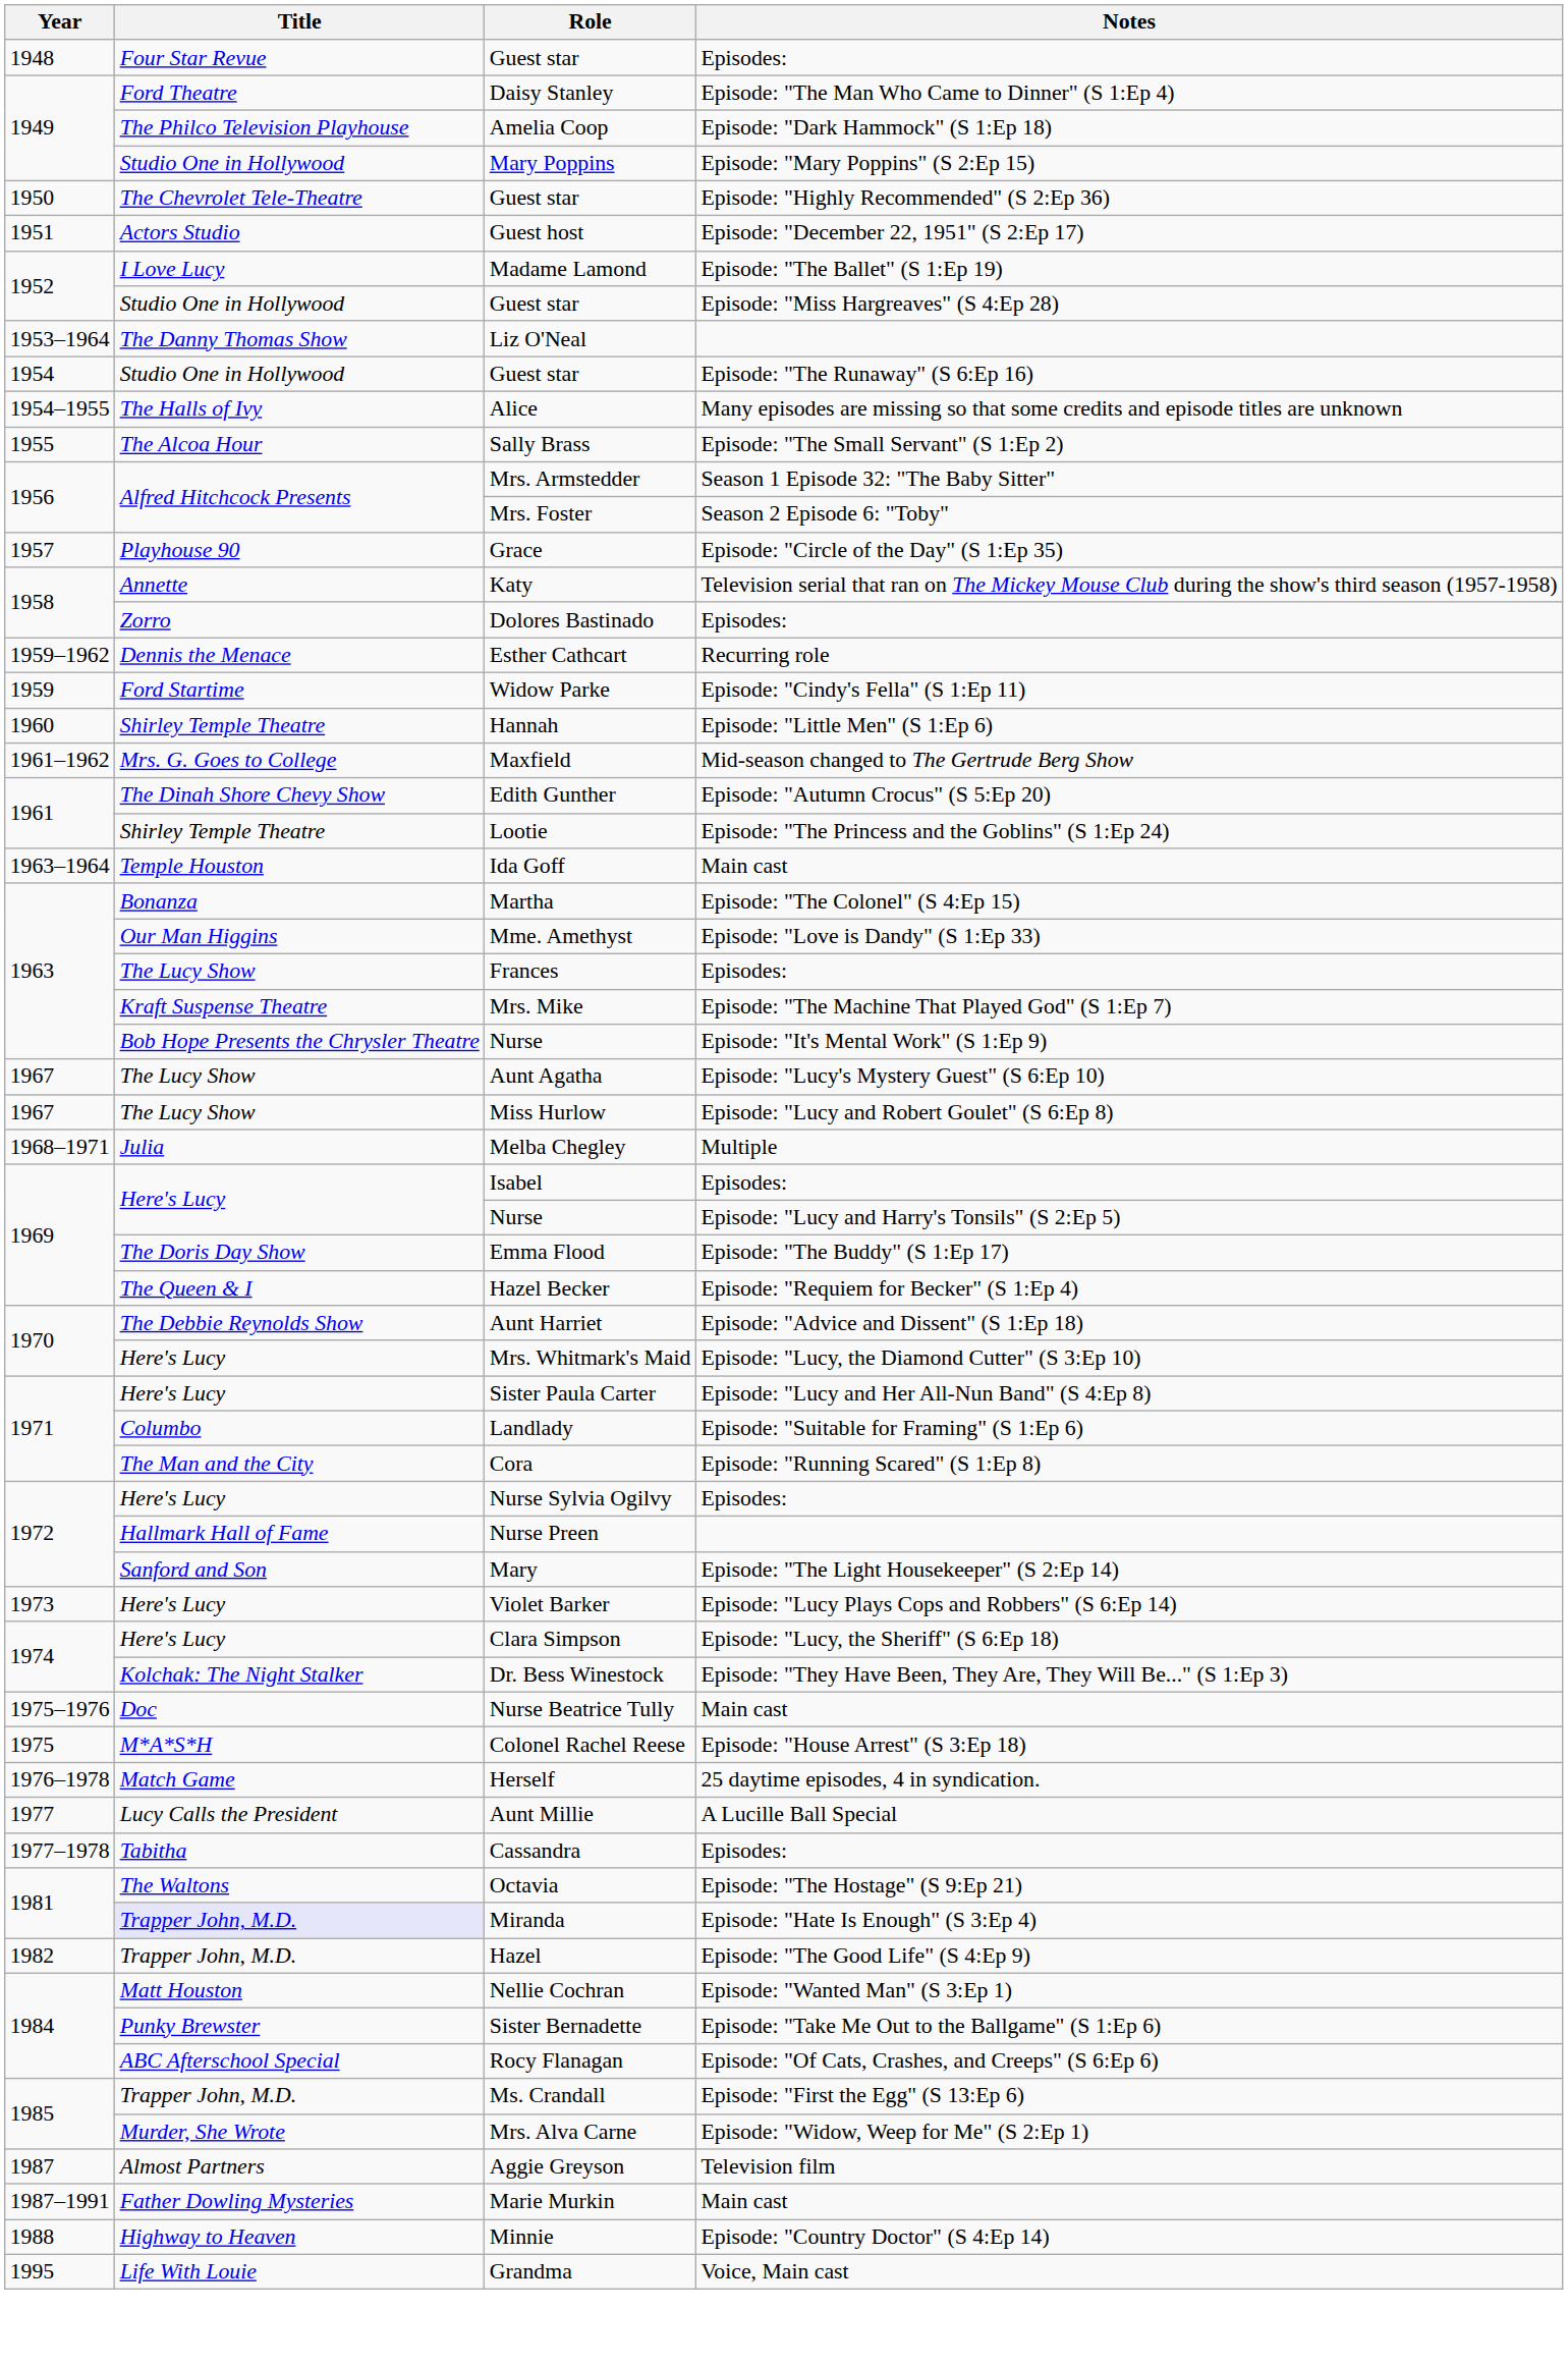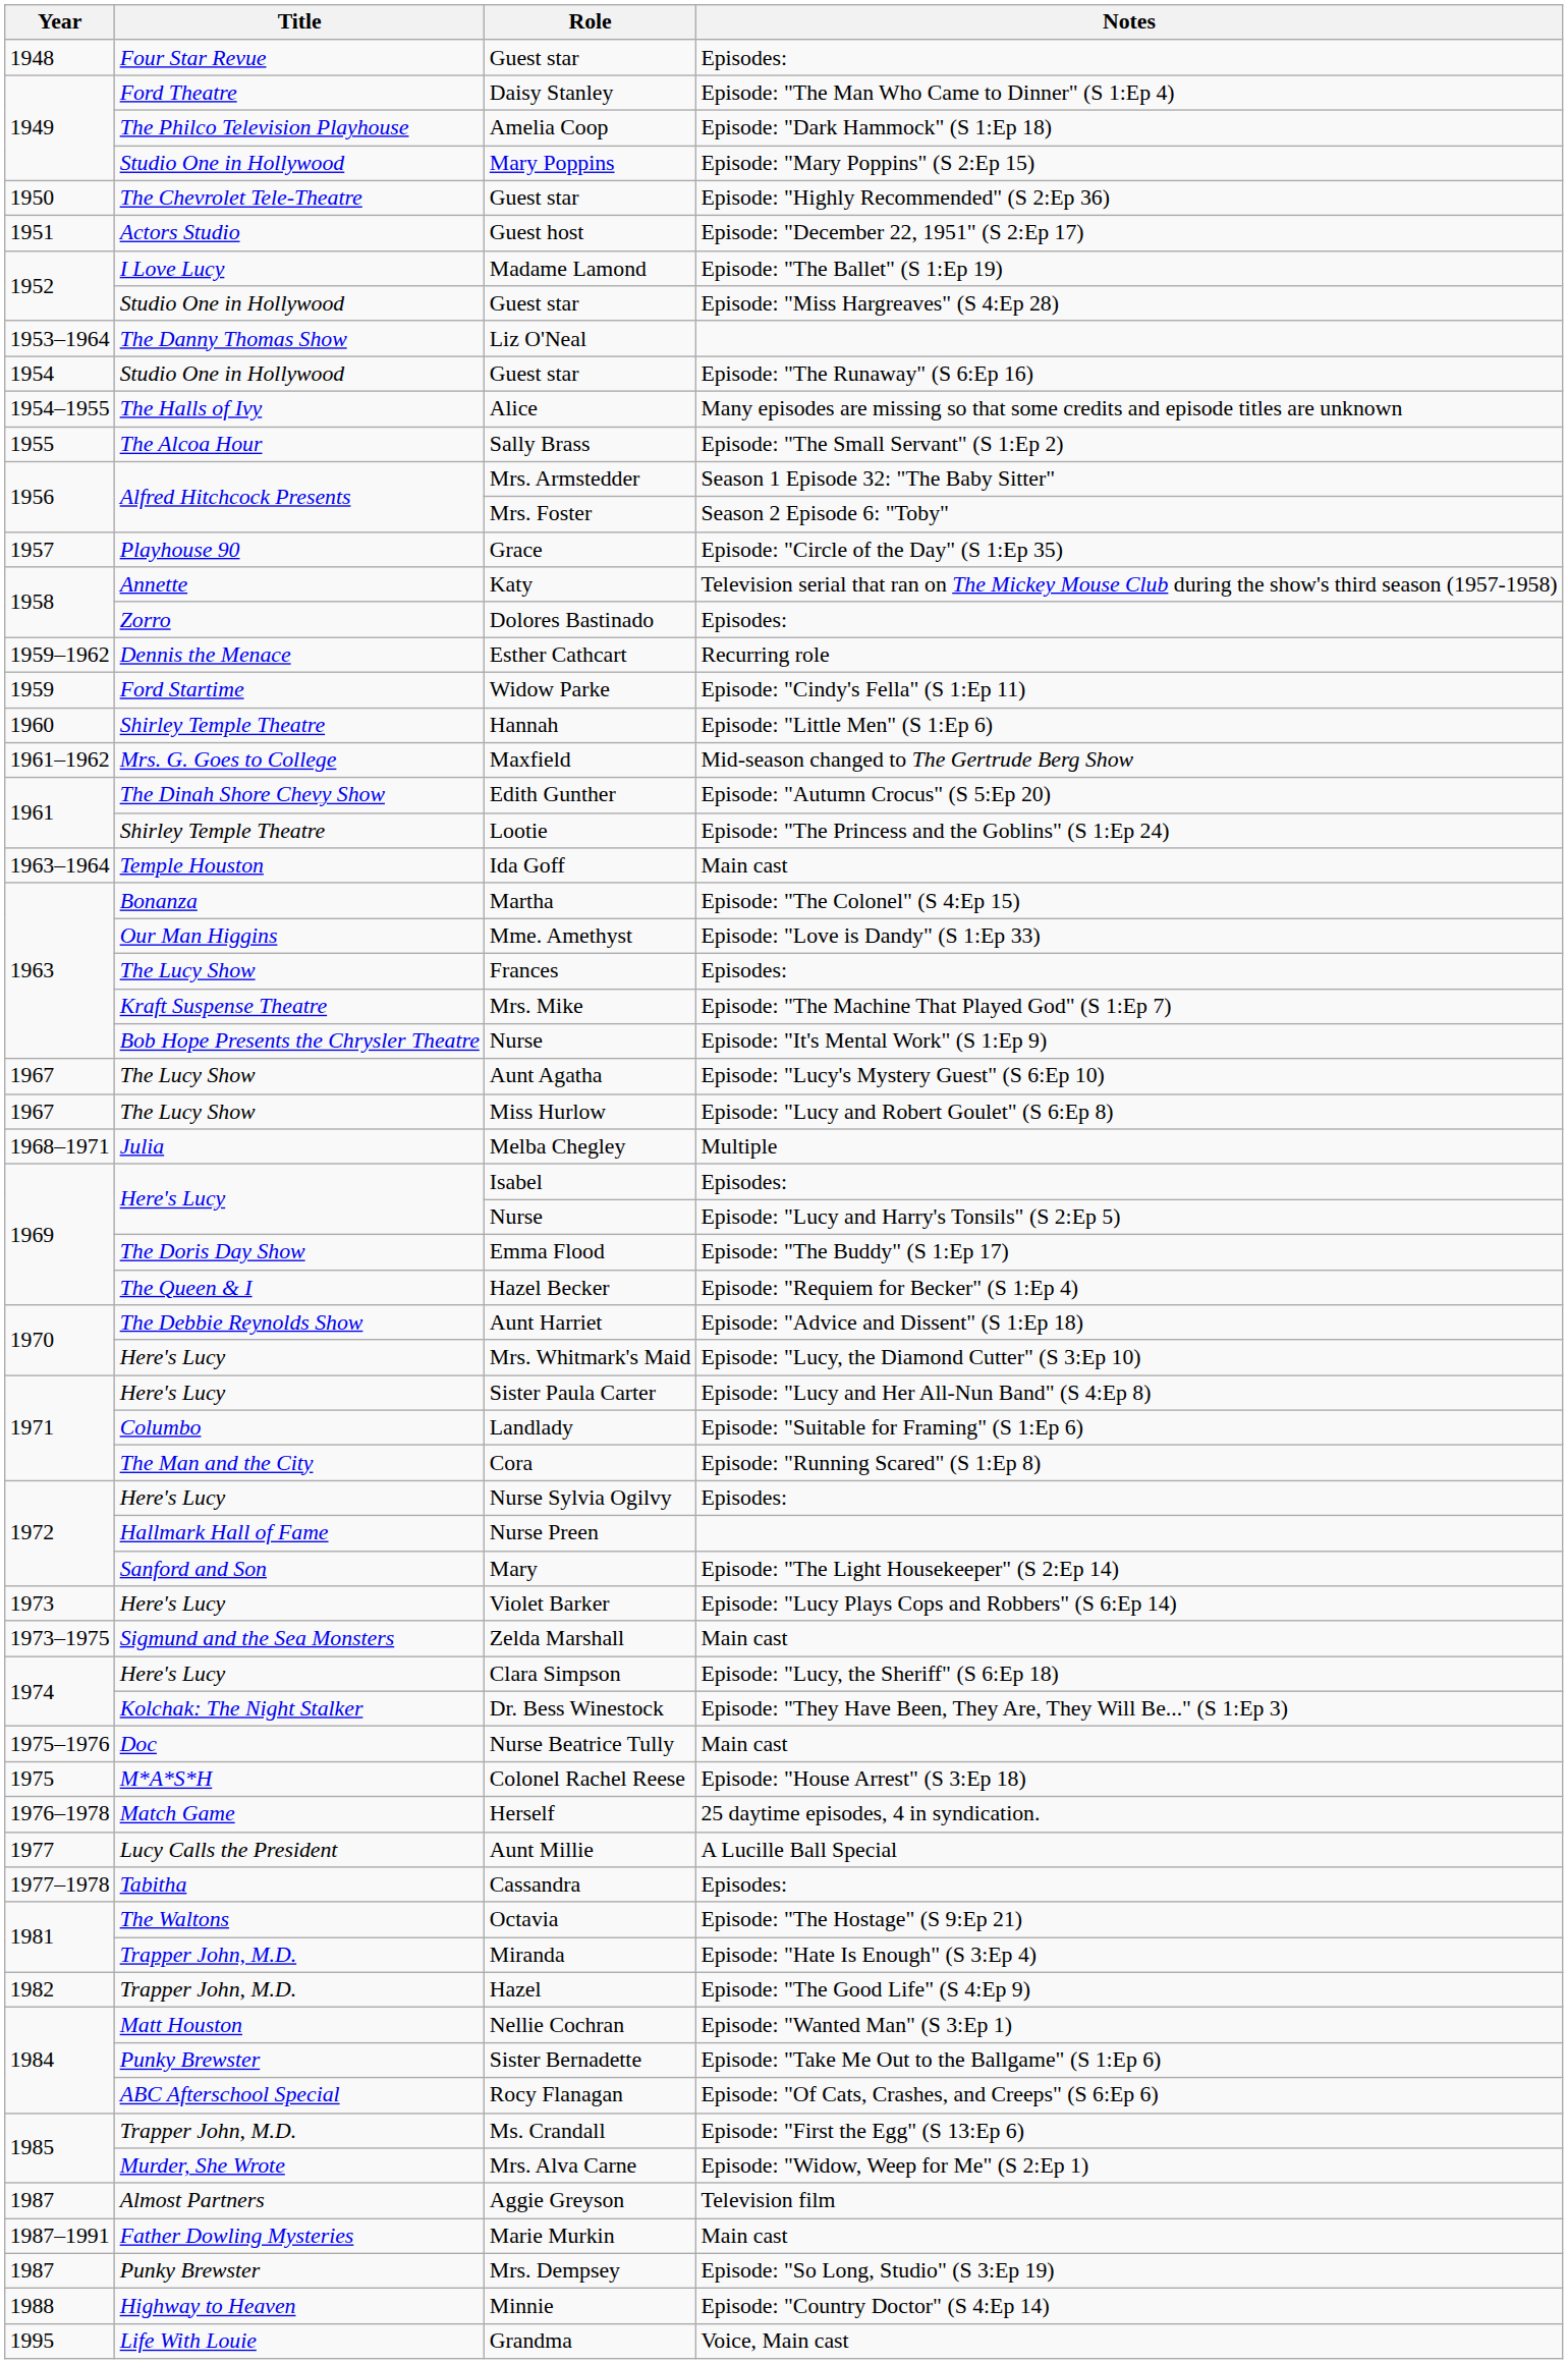+ row: 1973–1975 | Sigmund and the Sea Monsters | Zelda Marshall | Main cast
Miranda | Title: lavender background -> no background
+ row: 1987 | Punky Brewster | Mrs. Dempsey | Episode: "So Long, Studio" (S 3:Ep 19)
